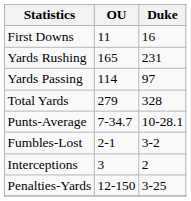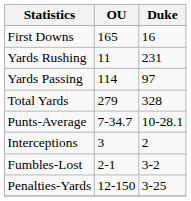First Downs | OU: 11 -> 165
Yards Rushing | OU: 165 -> 11
rows swapped: Fumbles-Lost <-> Interceptions
